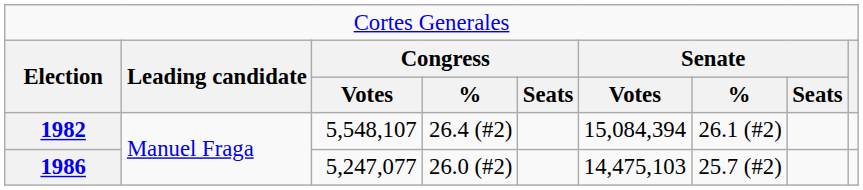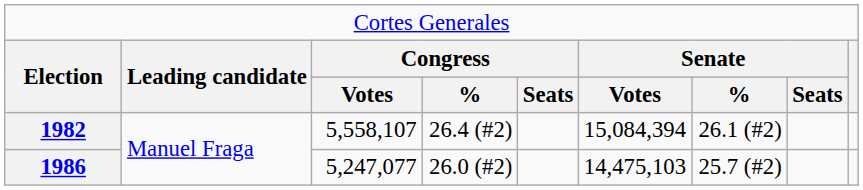1982 | column 3: 5,548,107 -> 5,558,107
